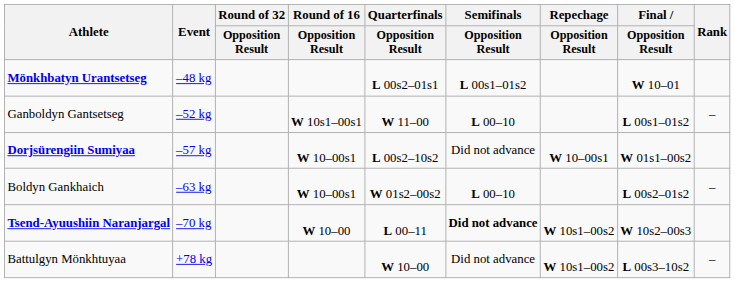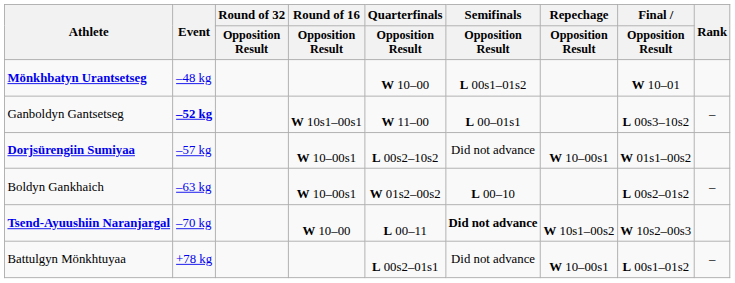Mönkhbatyn Urantsetseg | Quarterfinals / Opposition Result: L 00s2–01s1 -> W 10–00
Ganboldyn Gantsetseg | Event: normal -> bold
Ganboldyn Gantsetseg | Semifinals / Opposition Result: L 00–10 -> L 00–01s1
Ganboldyn Gantsetseg | Final / Opposition Result: L 00s1–01s2 -> L 00s3–10s2
Battulgyn Mönkhtuyaa | Quarterfinals / Opposition Result: W 10–00 -> L 00s2–01s1
Battulgyn Mönkhtuyaa | Repechage / Opposition Result: W 10s1–00s2 -> W 10–00s1
Battulgyn Mönkhtuyaa | Final / Opposition Result: L 00s3–10s2 -> L 00s1–01s2
